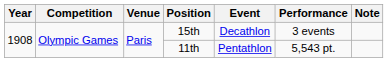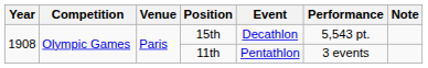15th | Performance: 3 events -> 5,543 pt.
11th | Performance: 5,543 pt. -> 3 events
